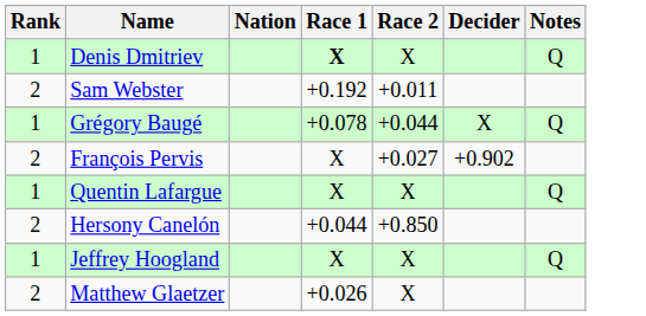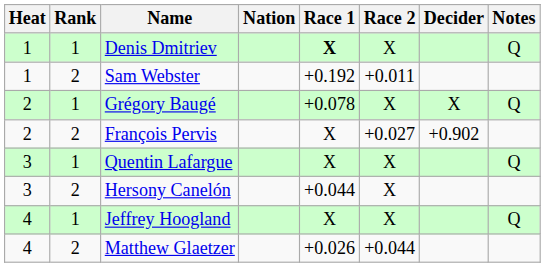+ column: Heat | 1 | 1 | 2 | 2 | 3 | 3 | 4 | 4
Grégory Baugé | Race 2: +0.044 -> X
Hersony Canelón | Race 2: +0.850 -> X
Matthew Glaetzer | Race 2: X -> +0.044
